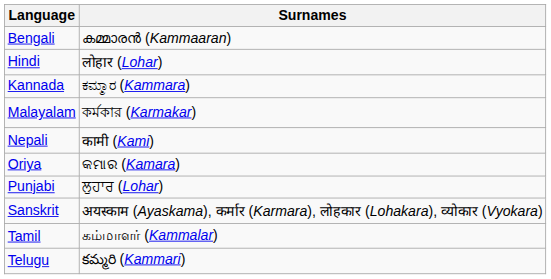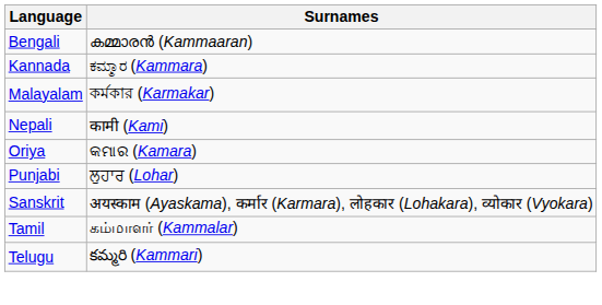- row: Hindi | लोहार (Lohar)
